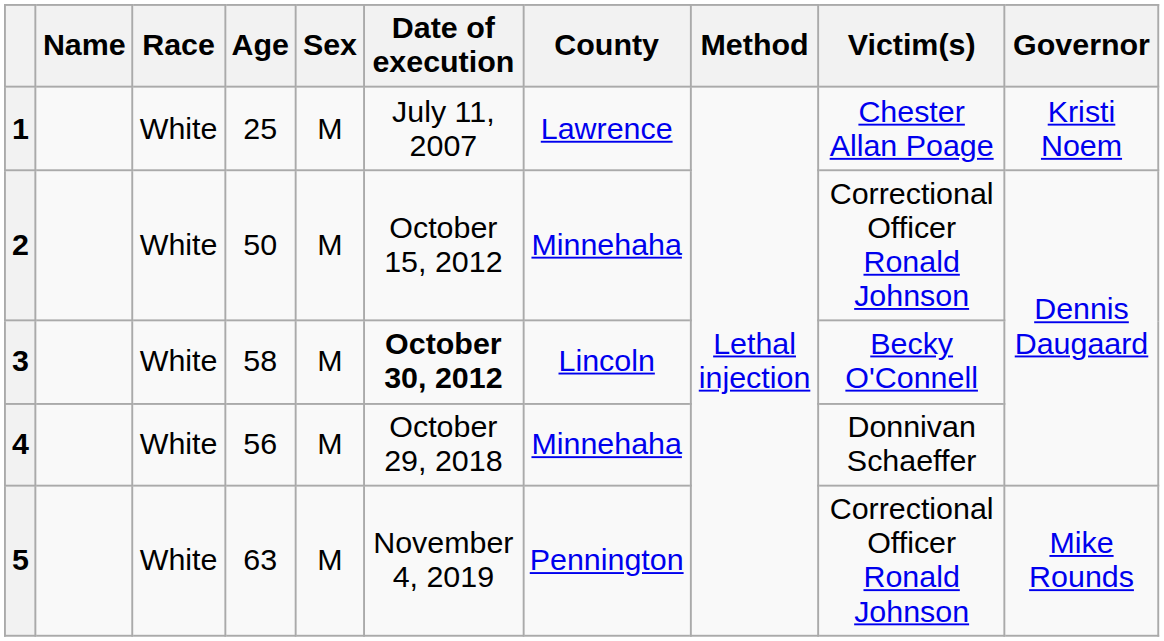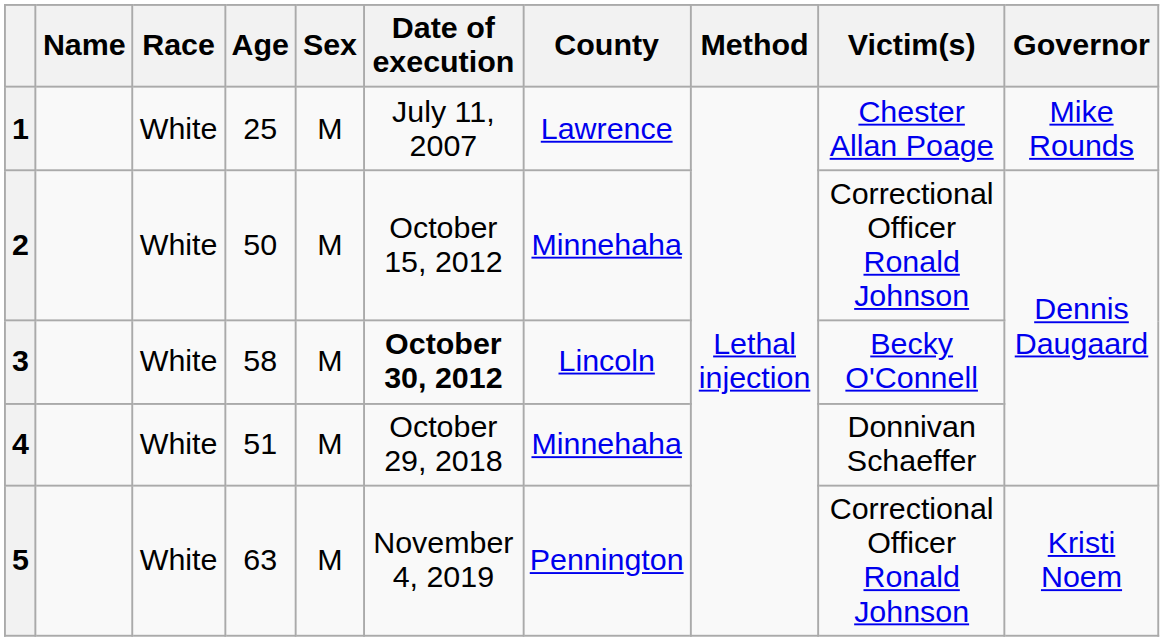1 | Governor: Kristi Noem -> Mike Rounds
4 | Age: 56 -> 51
5 | Governor: Mike Rounds -> Kristi Noem
